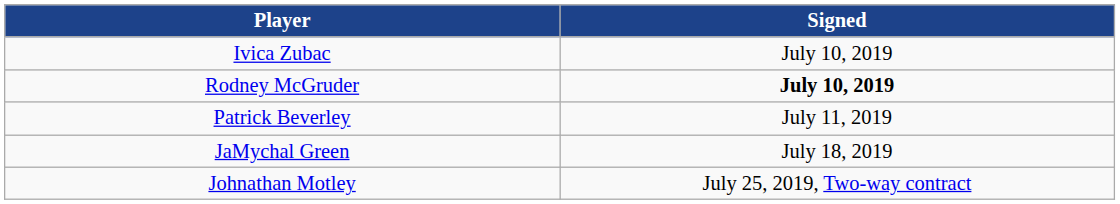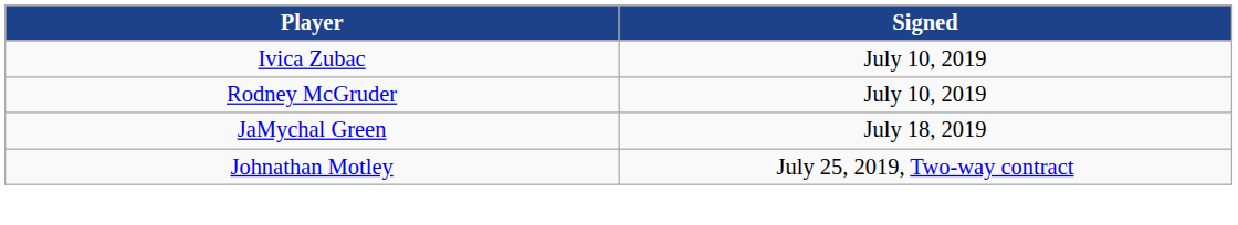Rodney McGruder | Signed: bold -> normal
- row: Patrick Beverley | July 11, 2019
